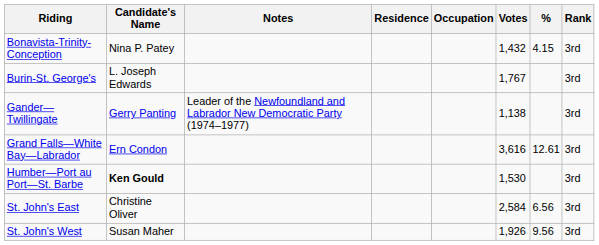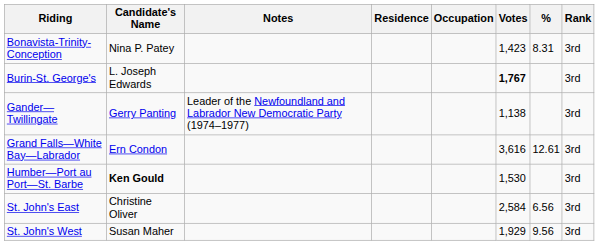Bonavista-Trinity-Conception | Votes: 1,432 -> 1,423
Bonavista-Trinity-Conception | %: 4.15 -> 8.31
Burin-St. George's | Votes: normal -> bold
St. John's West | Votes: 1,926 -> 1,929
